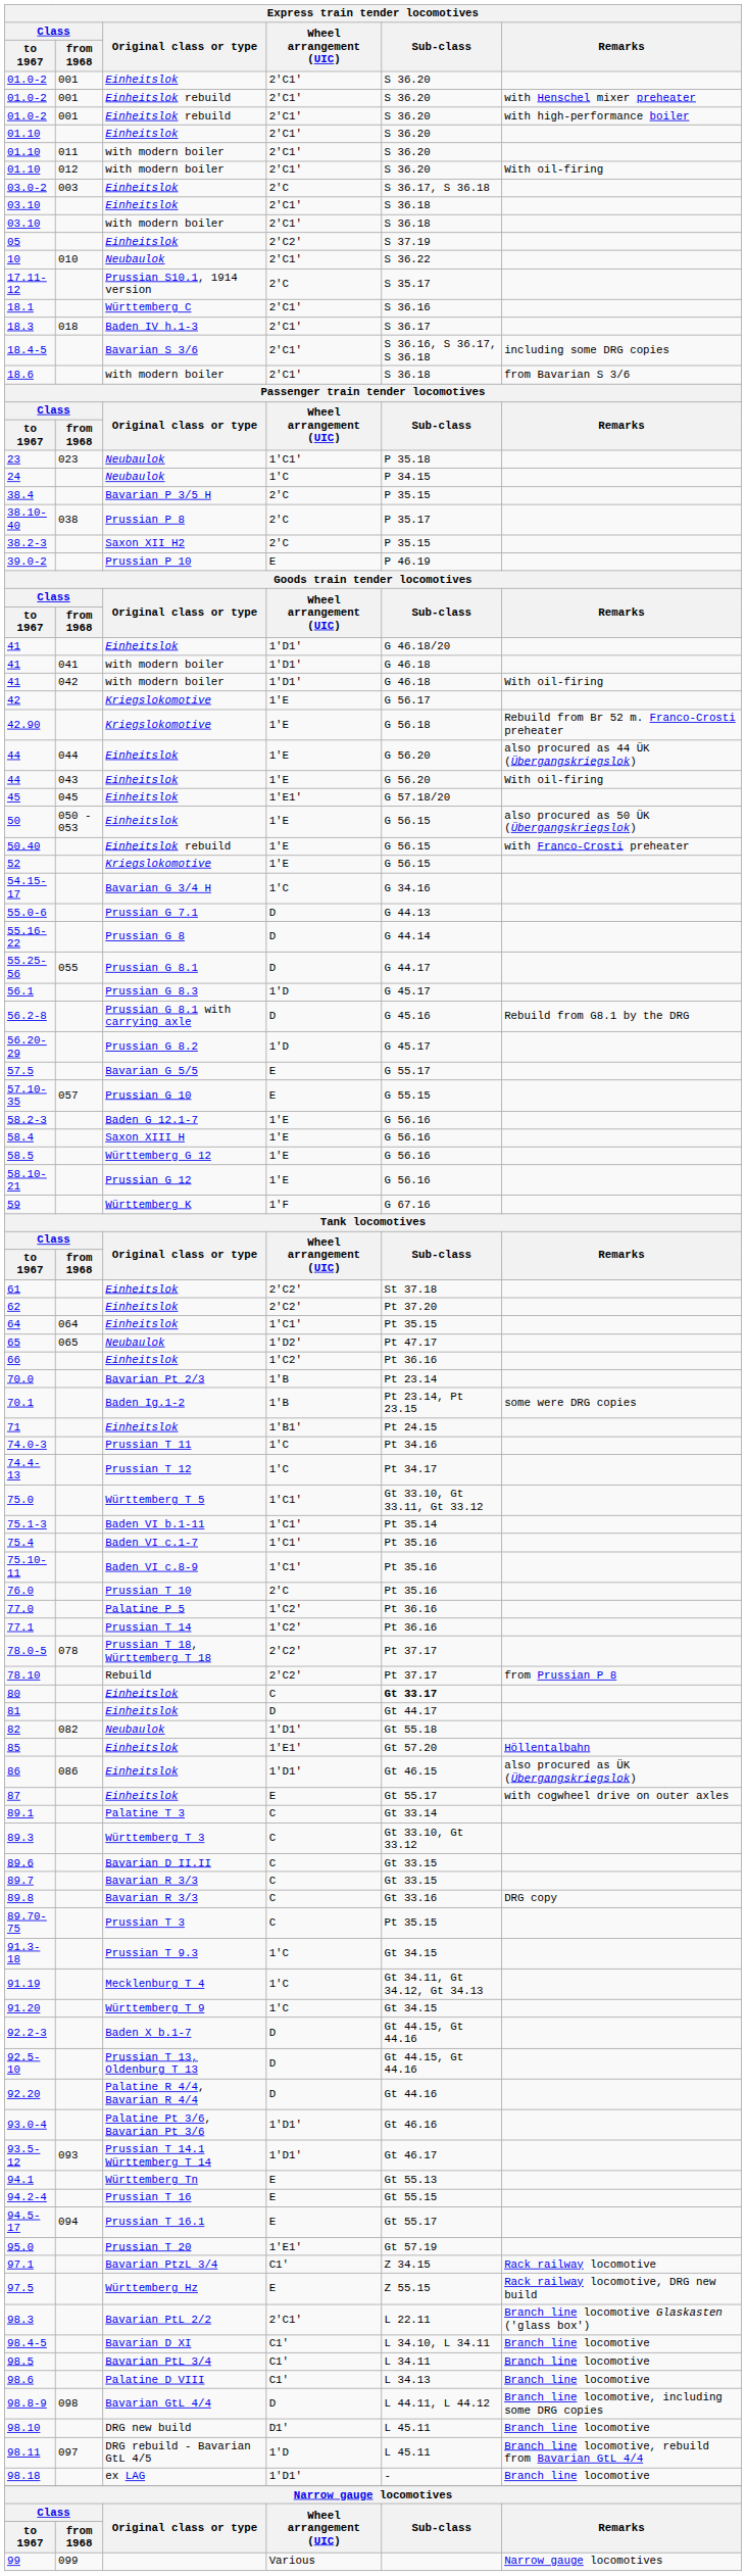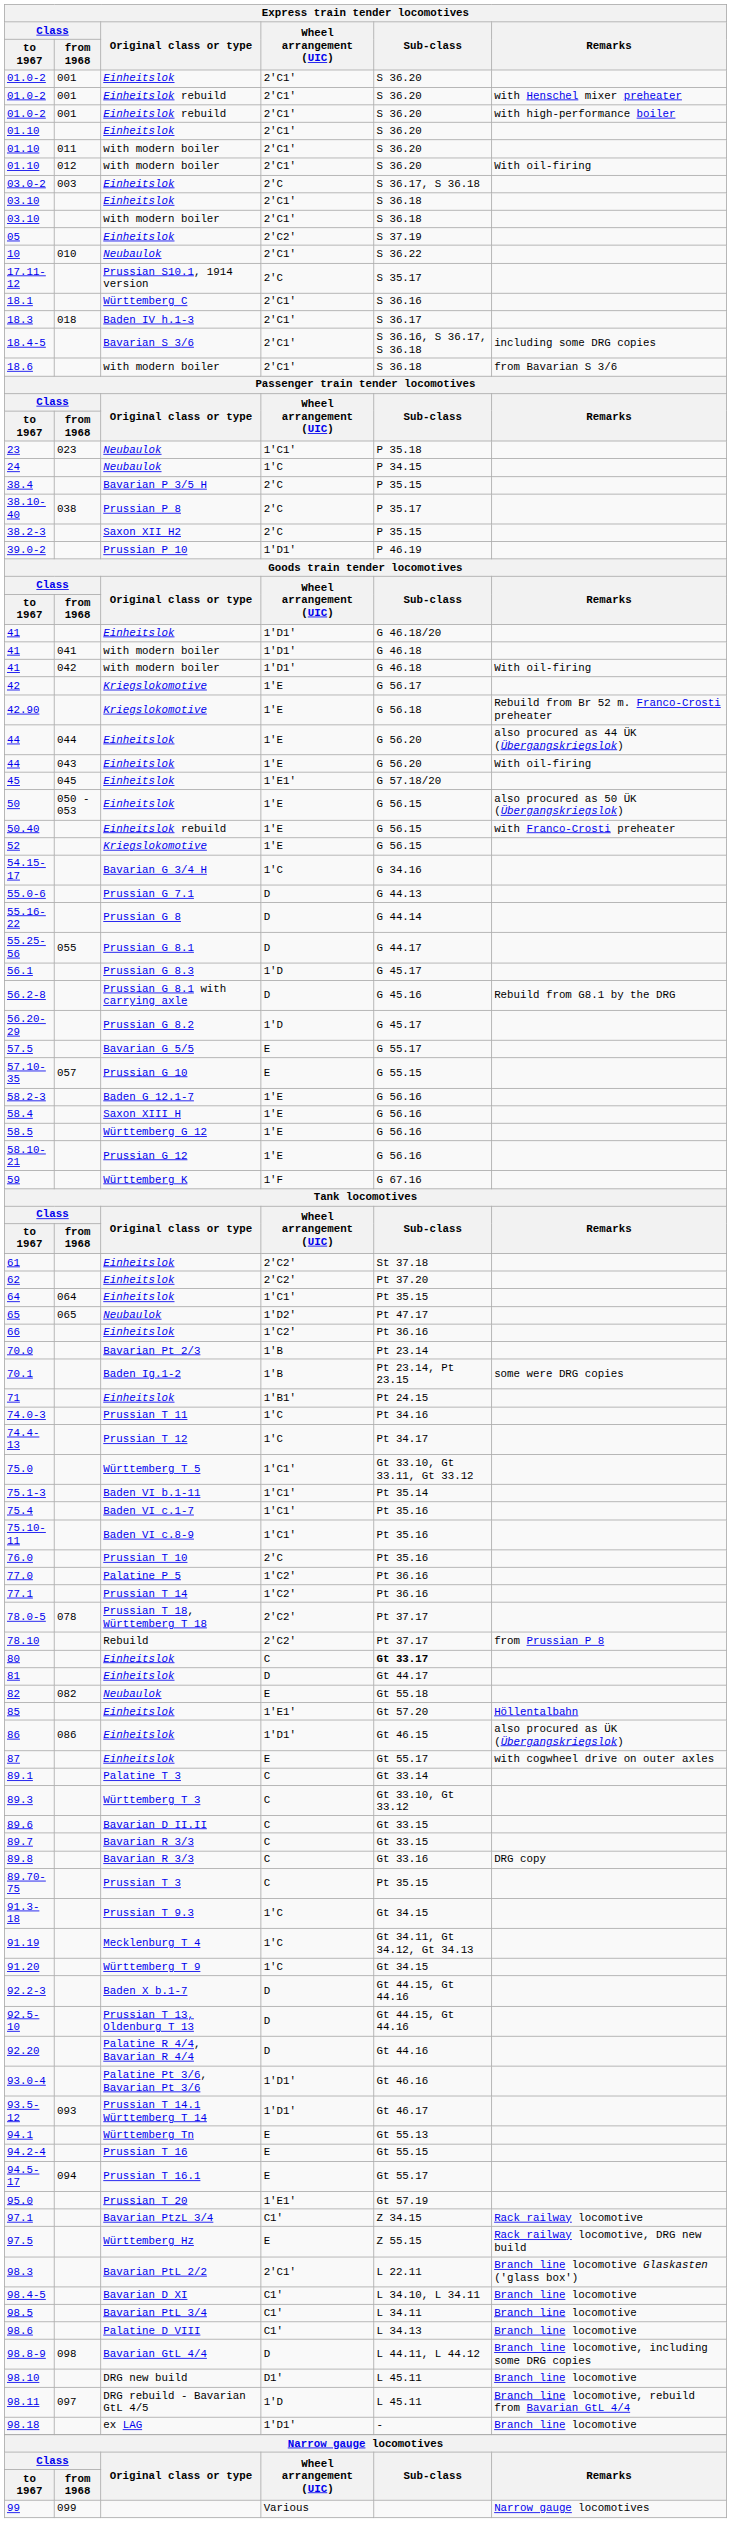39.0-2 | Wheel arrangement (UIC): E -> 1'D1'
82 | Wheel arrangement (UIC): 1'D1' -> E
